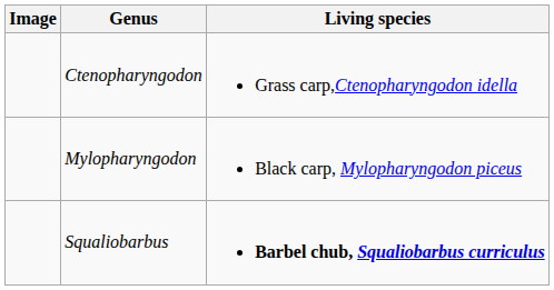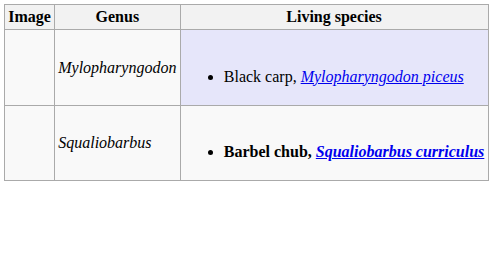- row: Ctenopharyngodon | Grass carp,Ctenopharyngodon idella
Mylopharyngodon | Living species: no background -> lavender background
